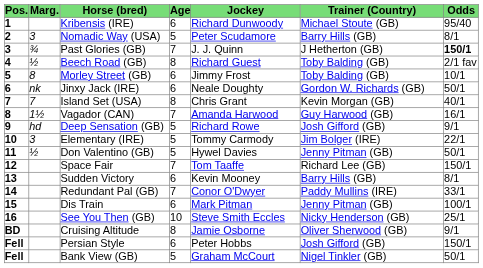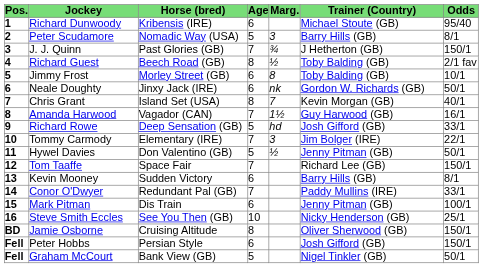columns swapped: Marg. <-> Jockey
Past Glories (GB) | Odds: bold -> normal
Deep Sensation (GB) | Odds: 9/1 -> 33/1
Elementary (IRE) | Age: 5 -> 7
Cruising Altitude | Odds: 9/1 -> 150/1
